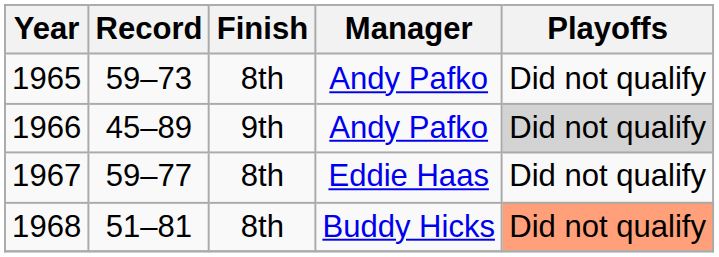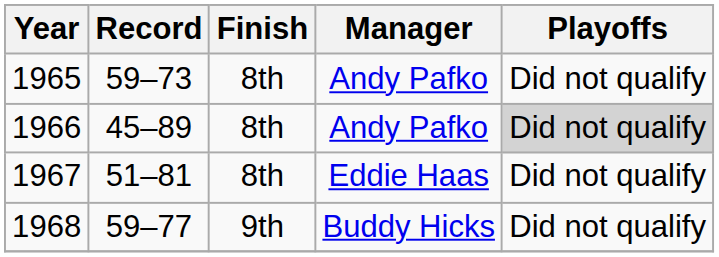1966 | Finish: 9th -> 8th
1967 | Record: 59–77 -> 51–81
1968 | Record: 51–81 -> 59–77
1968 | Finish: 8th -> 9th
1968 | Playoffs: lightsalmon background -> no background
